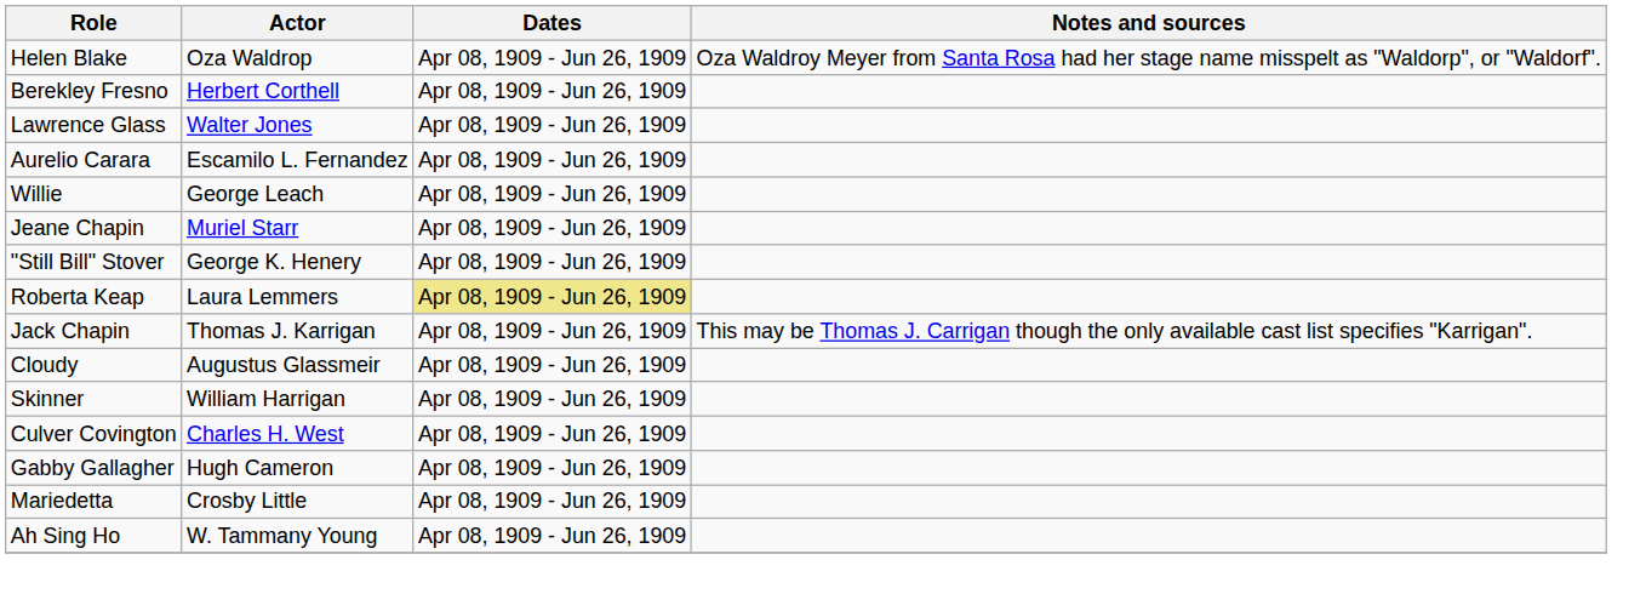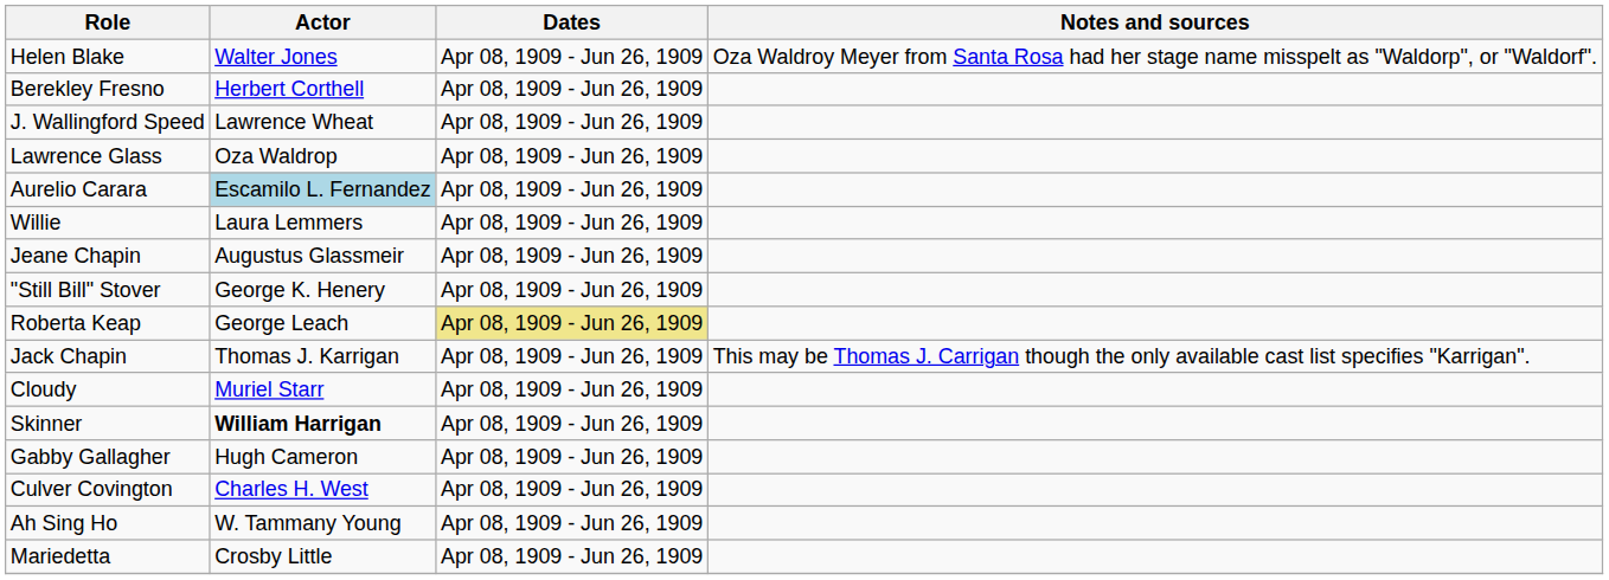Helen Blake | Actor: Oza Waldrop -> Walter Jones
+ row: J. Wallingford Speed | Lawrence Wheat | Apr 08, 1909 - Jun 26, 1909
Lawrence Glass | Actor: Walter Jones -> Oza Waldrop
Aurelio Carara | Actor: no background -> lightblue background
Willie | Actor: George Leach -> Laura Lemmers
Jeane Chapin | Actor: Muriel Starr -> Augustus Glassmeir
Roberta Keap | Actor: Laura Lemmers -> George Leach
Cloudy | Actor: Augustus Glassmeir -> Muriel Starr
Skinner | Actor: normal -> bold
rows swapped: Gabby Gallagher <-> Culver Covington
rows swapped: Mariedetta <-> Ah Sing Ho
